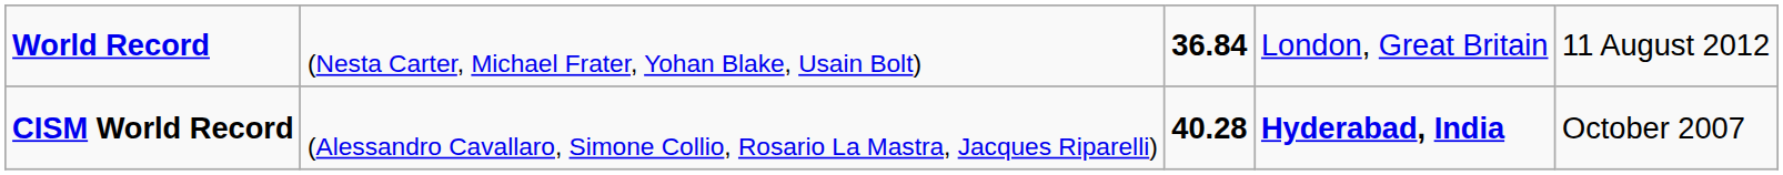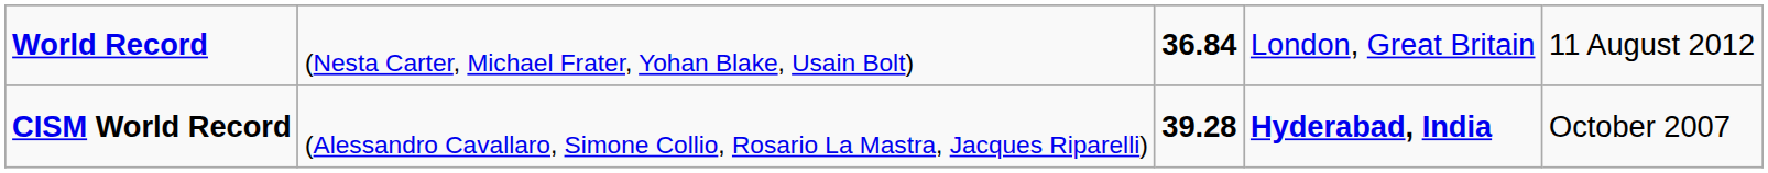CISM World Record | column 3: 40.28 -> 39.28
